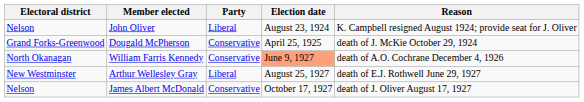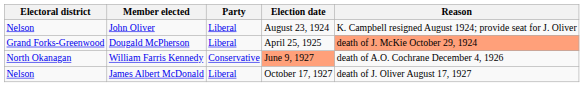Dougald McPherson | Party: Conservative -> Liberal
Dougald McPherson | Reason: no background -> lightsalmon background
- row: New Westminster | Arthur Wellesley Gray | Liberal | August 25, 1927 | death of E.J. Rothwell June 29, 1927
James Albert McDonald | Party: Conservative -> Liberal
